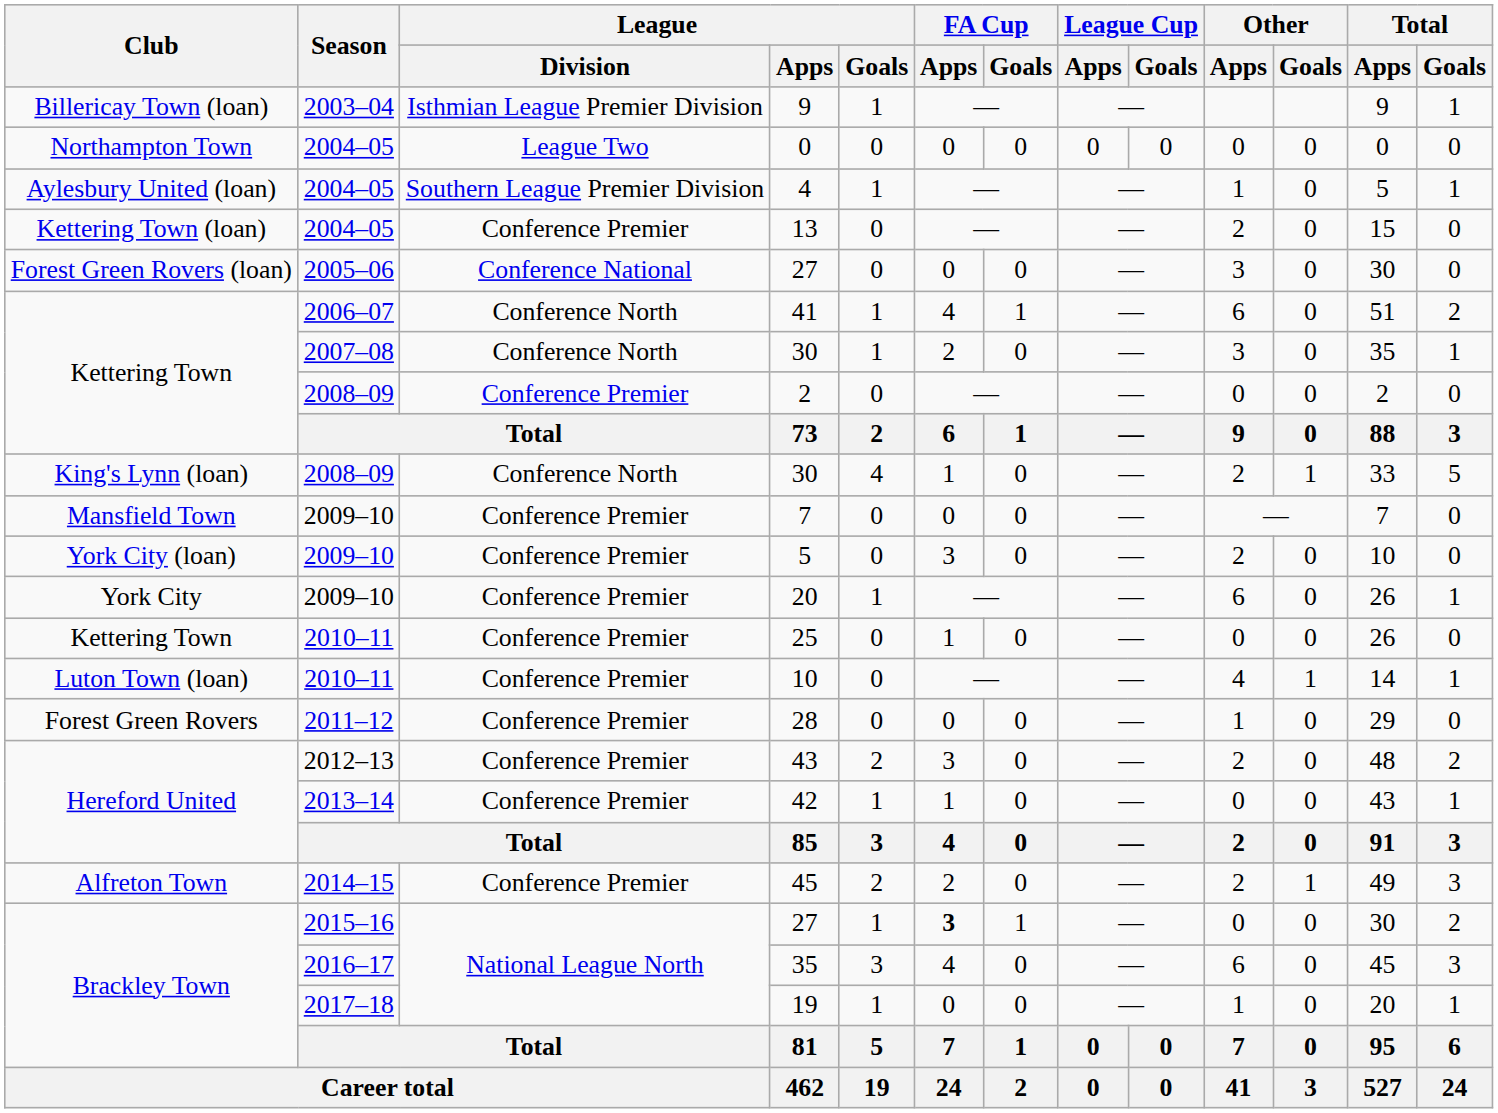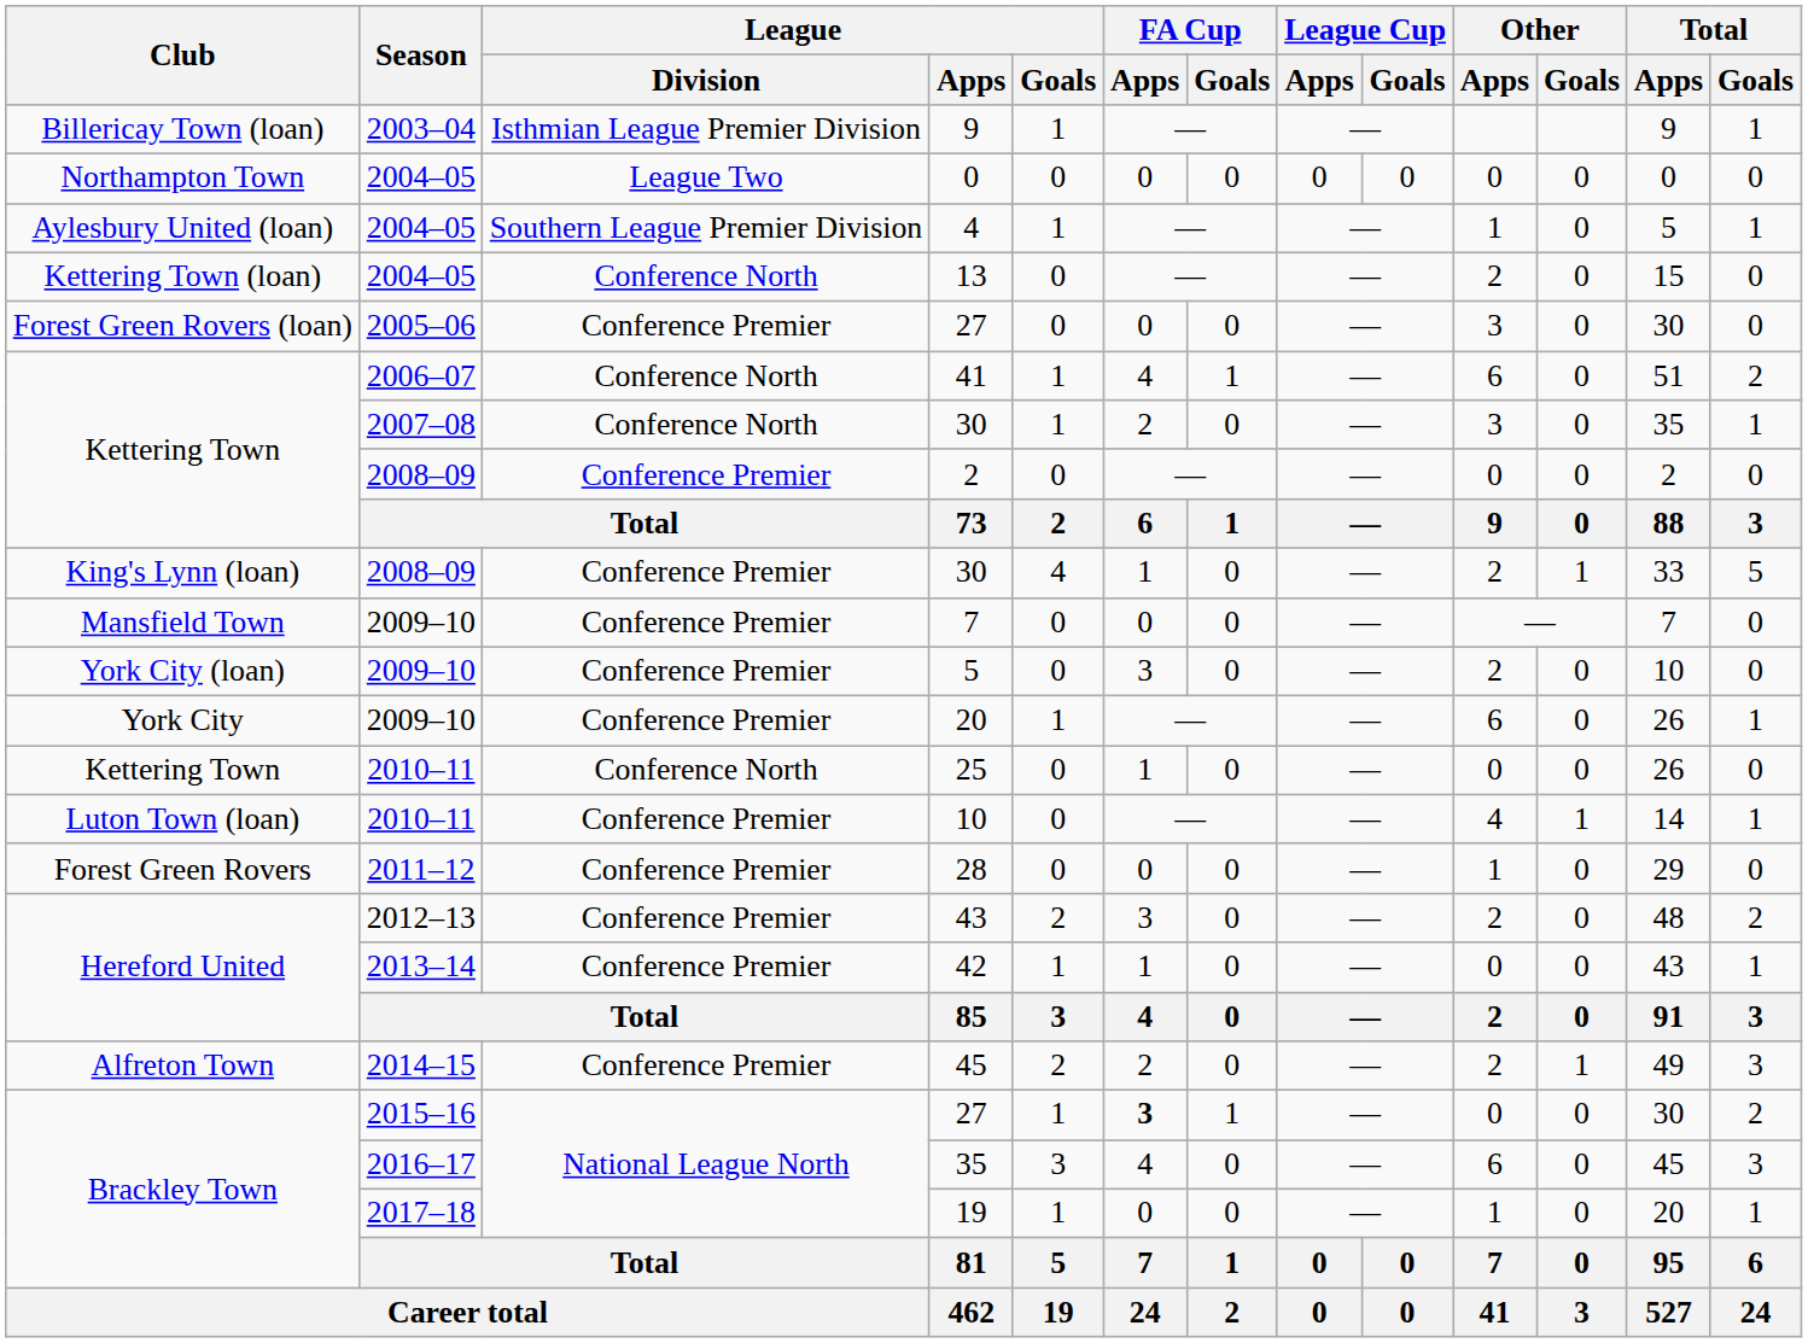13 | League / Division: Conference Premier -> Conference North
Forest Green Rovers (loan) / 27 | League / Division: Conference National -> Conference Premier
King's Lynn (loan) / 30 | League / Division: Conference North -> Conference Premier
25 | League / Division: Conference Premier -> Conference North
